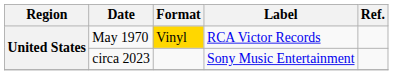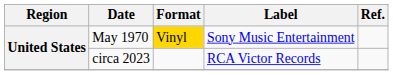May 1970 | Label: RCA Victor Records -> Sony Music Entertainment
circa 2023 | Label: Sony Music Entertainment -> RCA Victor Records
